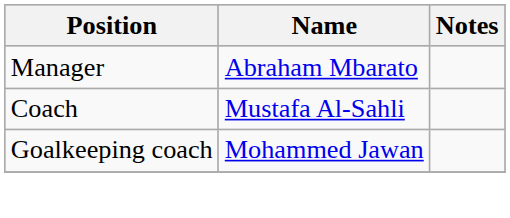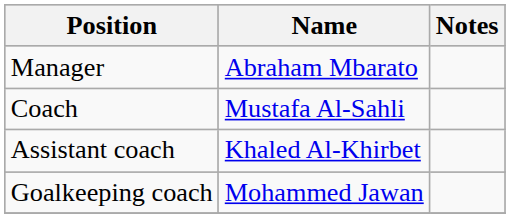+ row: Assistant coach | Khaled Al-Khirbet
